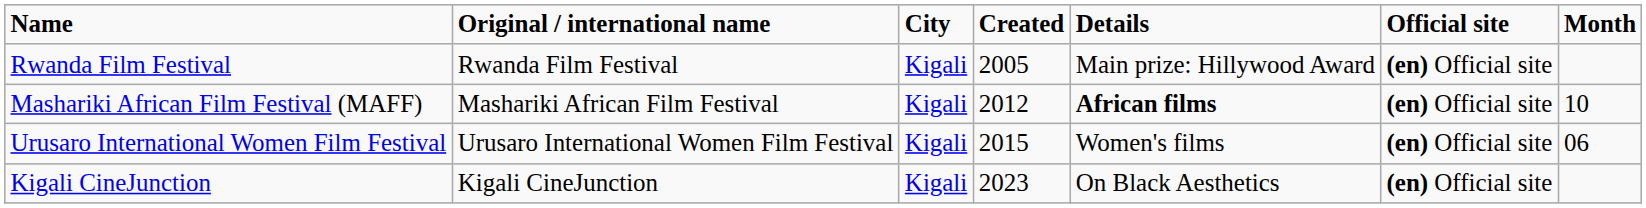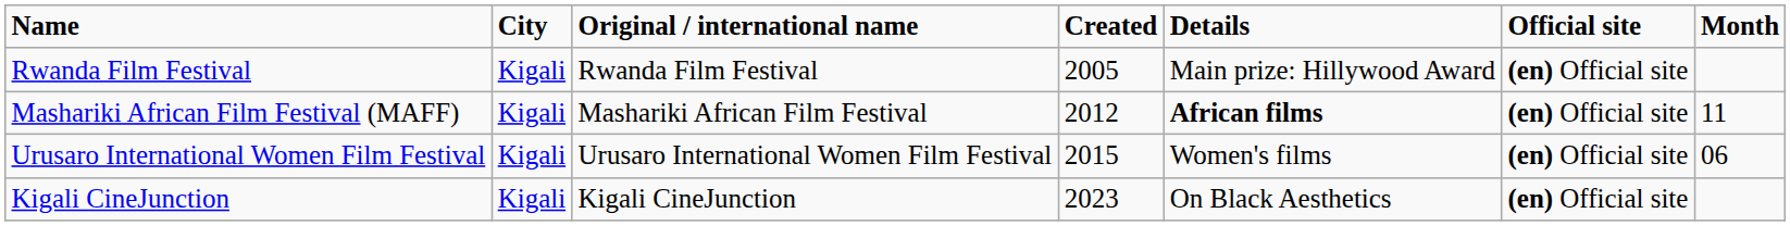columns swapped: Original / international name <-> City
Mashariki African Film Festival (MAFF) | Month: 10 -> 11
